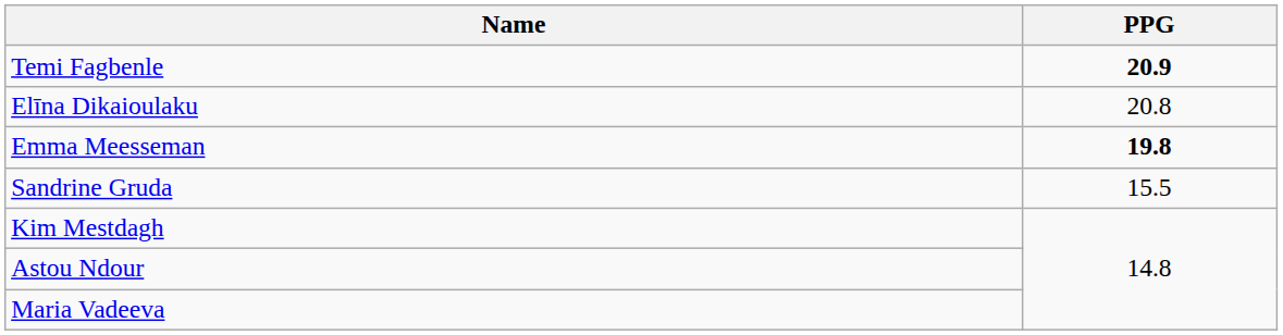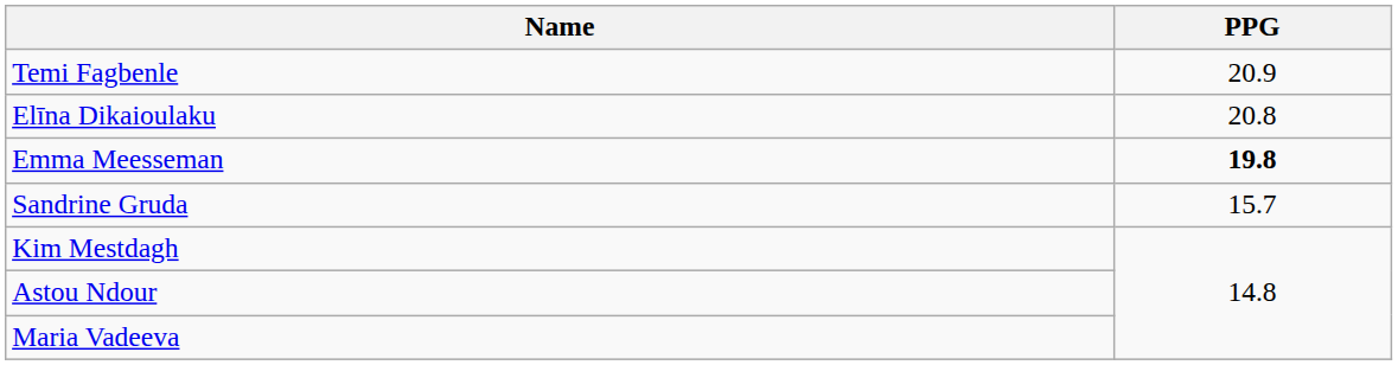Temi Fagbenle | PPG: bold -> normal
Sandrine Gruda | PPG: 15.5 -> 15.7
